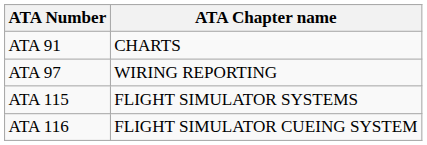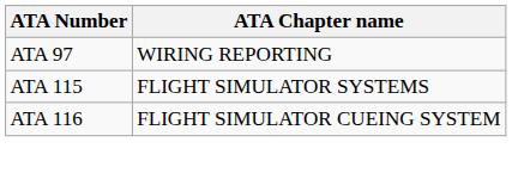- row: ATA 91 | CHARTS
